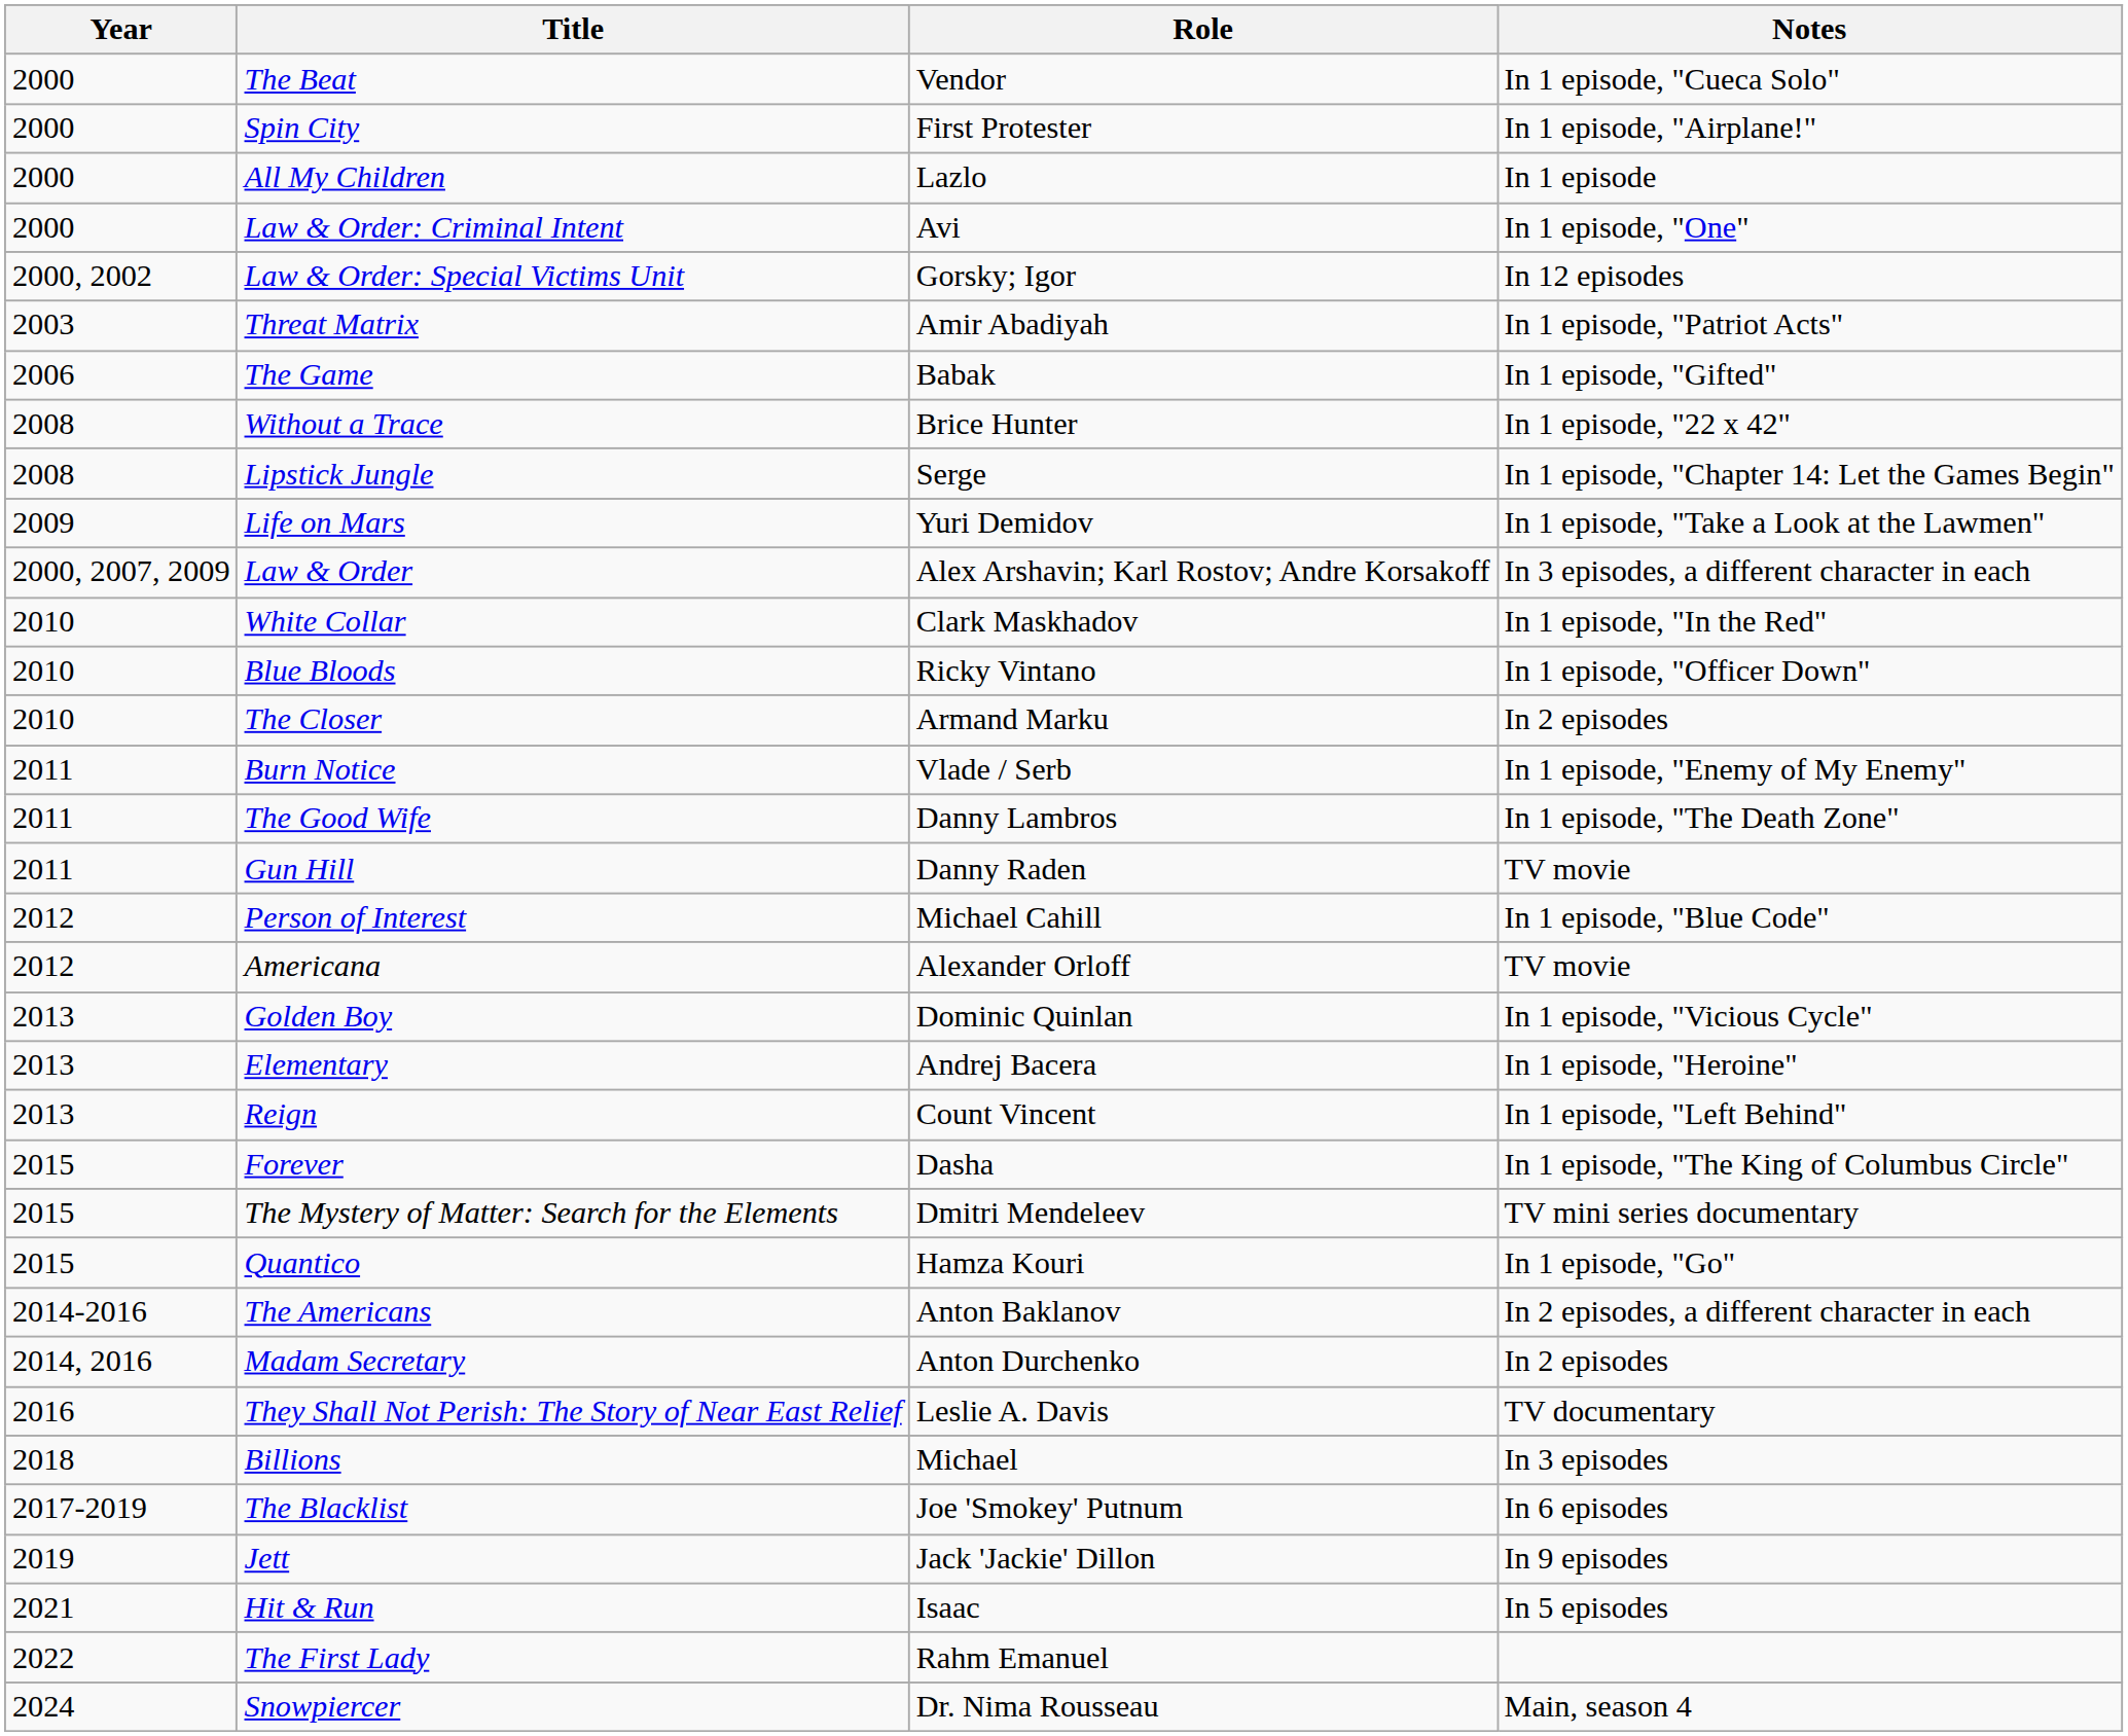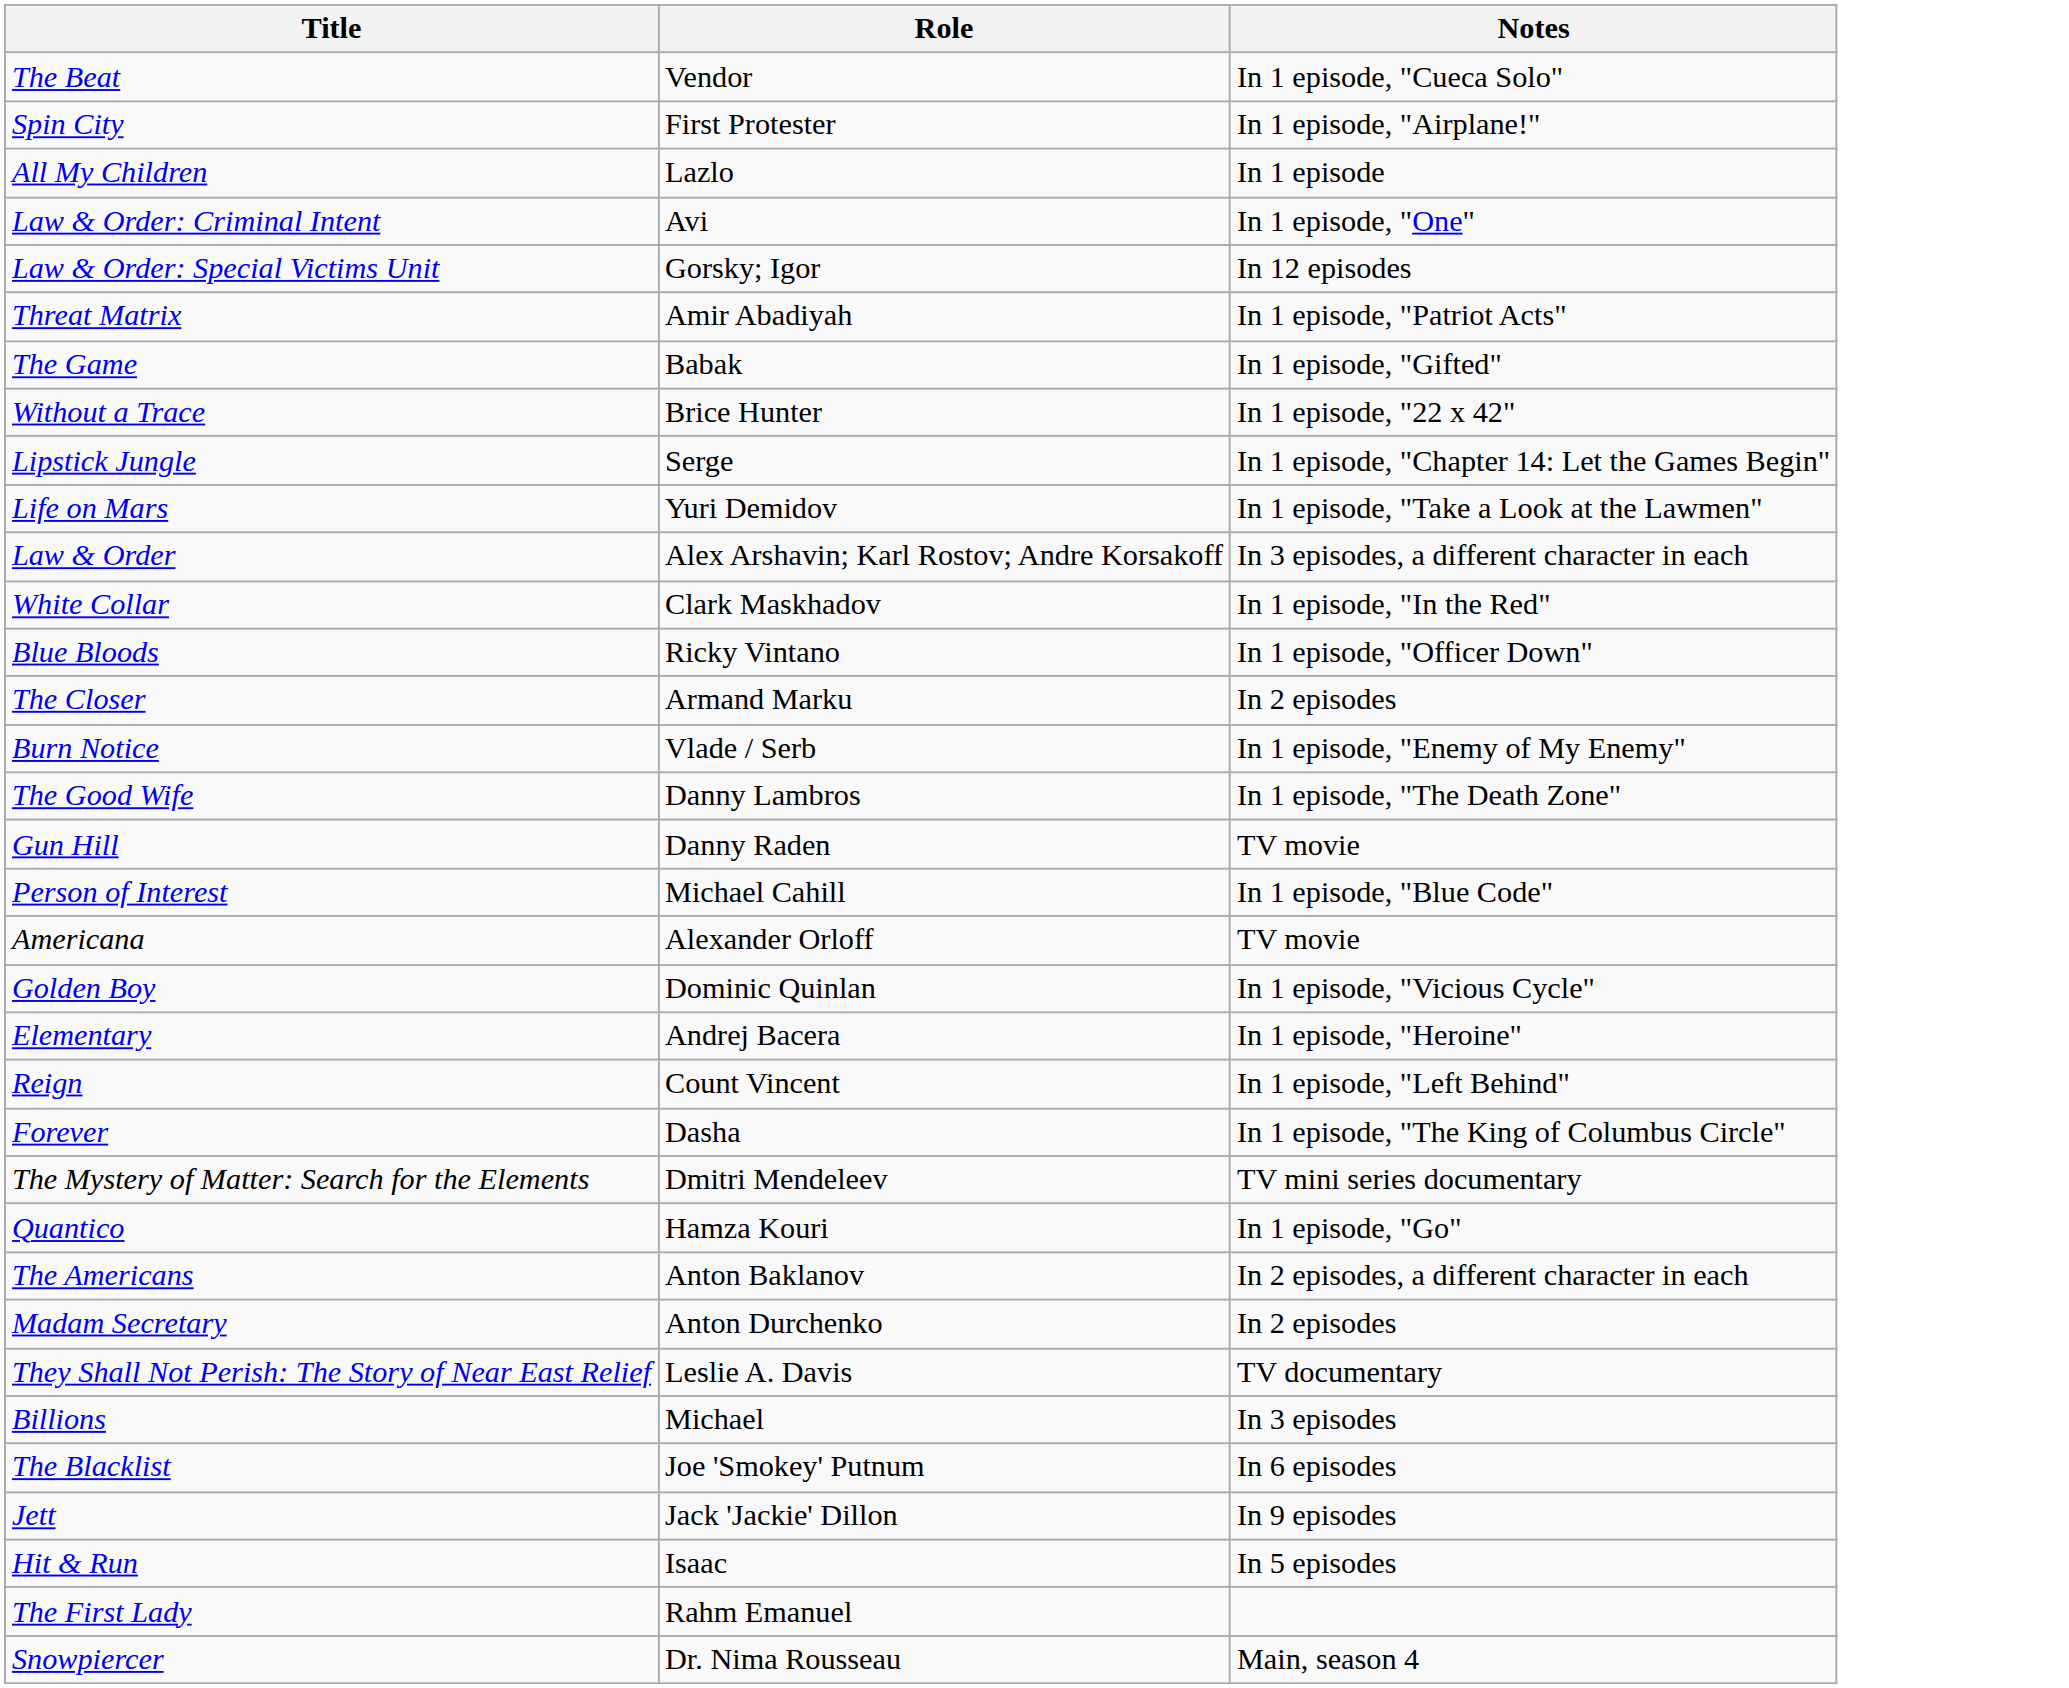- column: Year | 2000 | 2000 | 2000 | 2000 | 2000, 2002 | 2003 | 2006 | 2008 | 2008 | 2009 | 2000, 2007, 2009 | 2010 | 2010 | 2010 | 2011 | 2011 | 2011 | 2012 | 2012 | 2013 | 2013 | 2013 | 2015 | 2015 | 2015 | 2014-2016 | 2014, 2016 | 2016 | 2018 | 2017-2019 | 2019 | 2021 | 2022 | 2024
